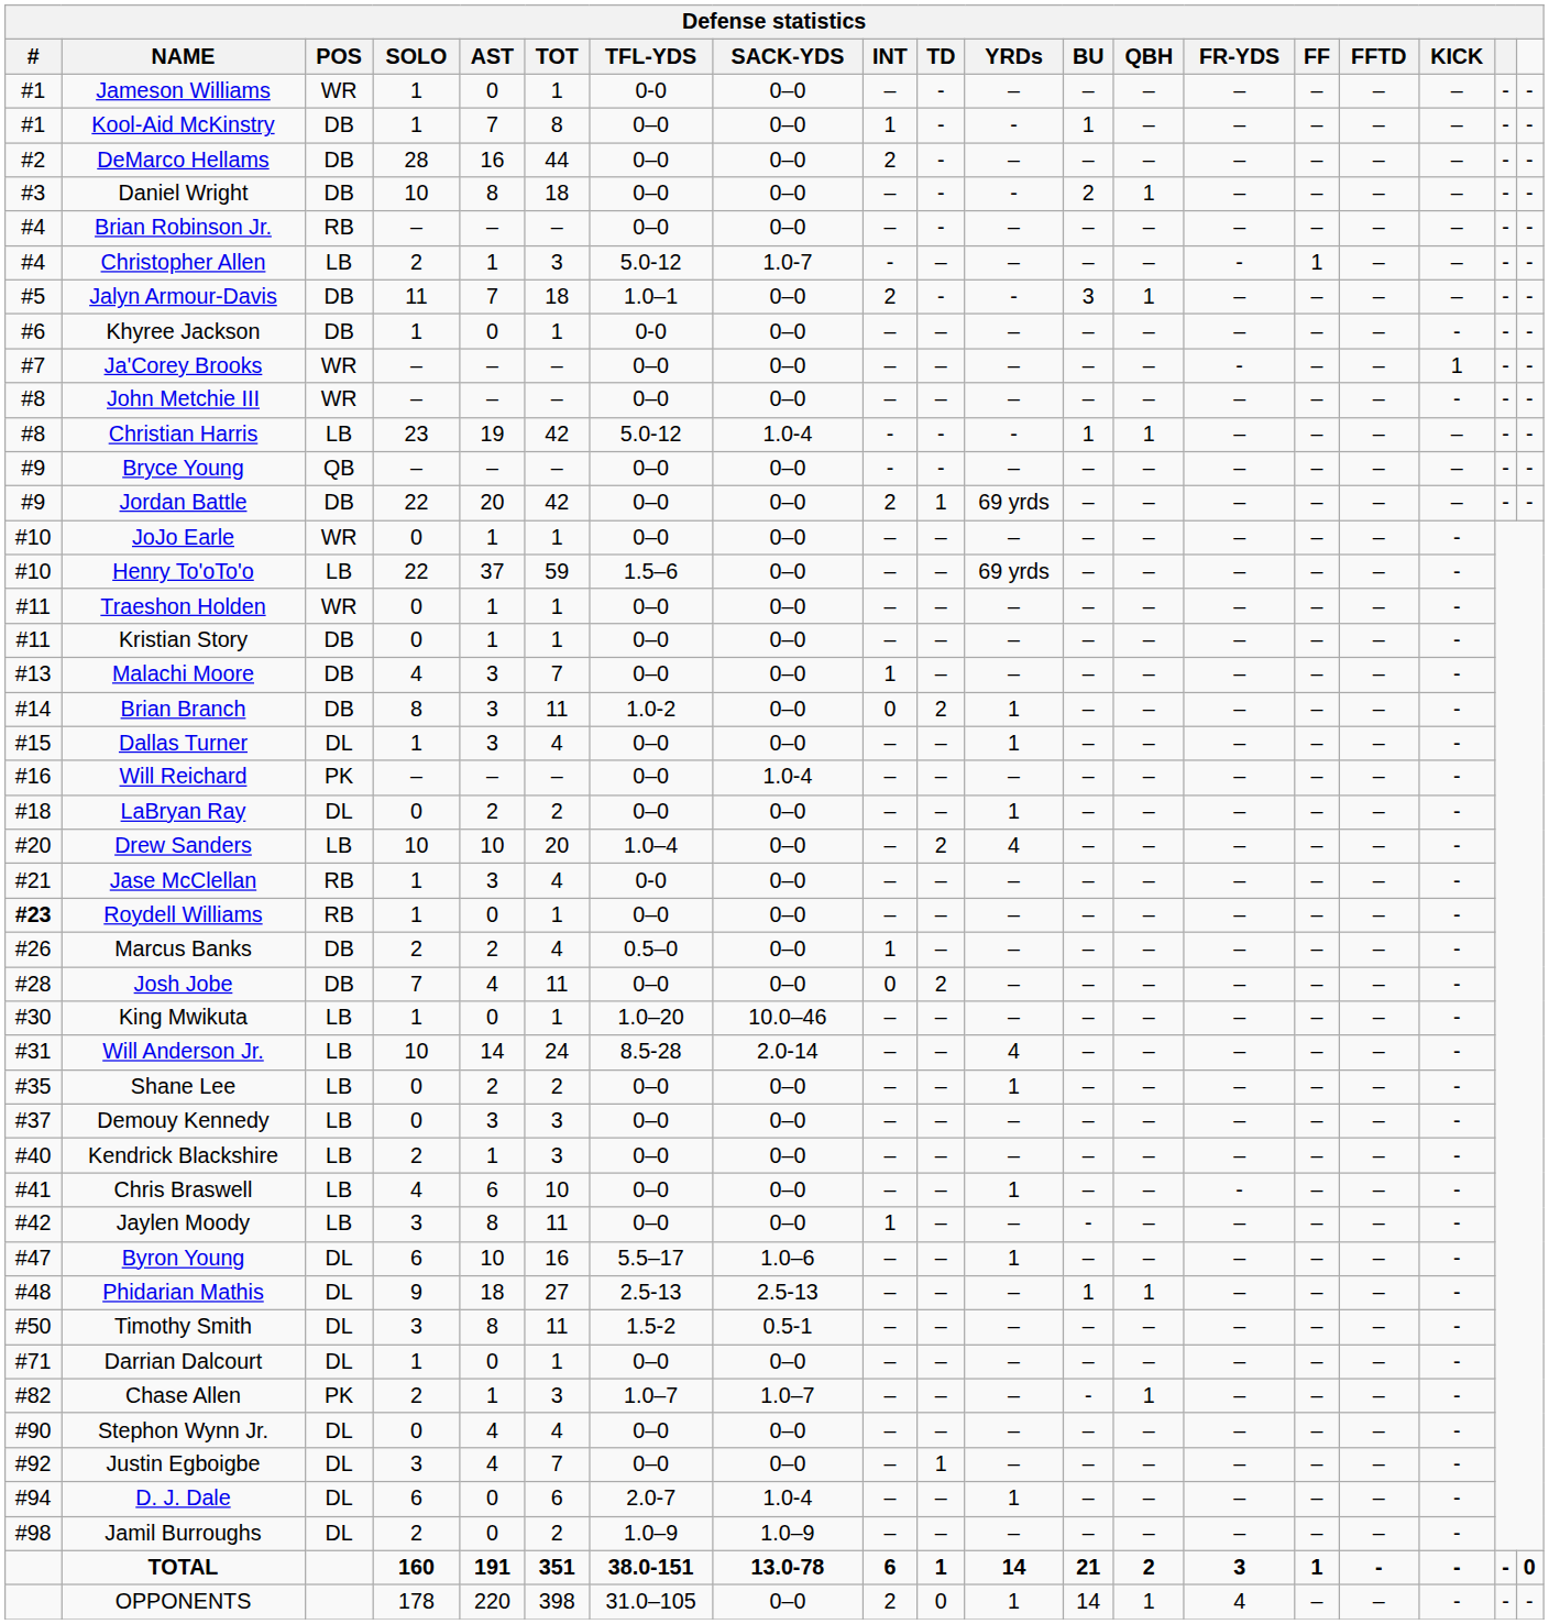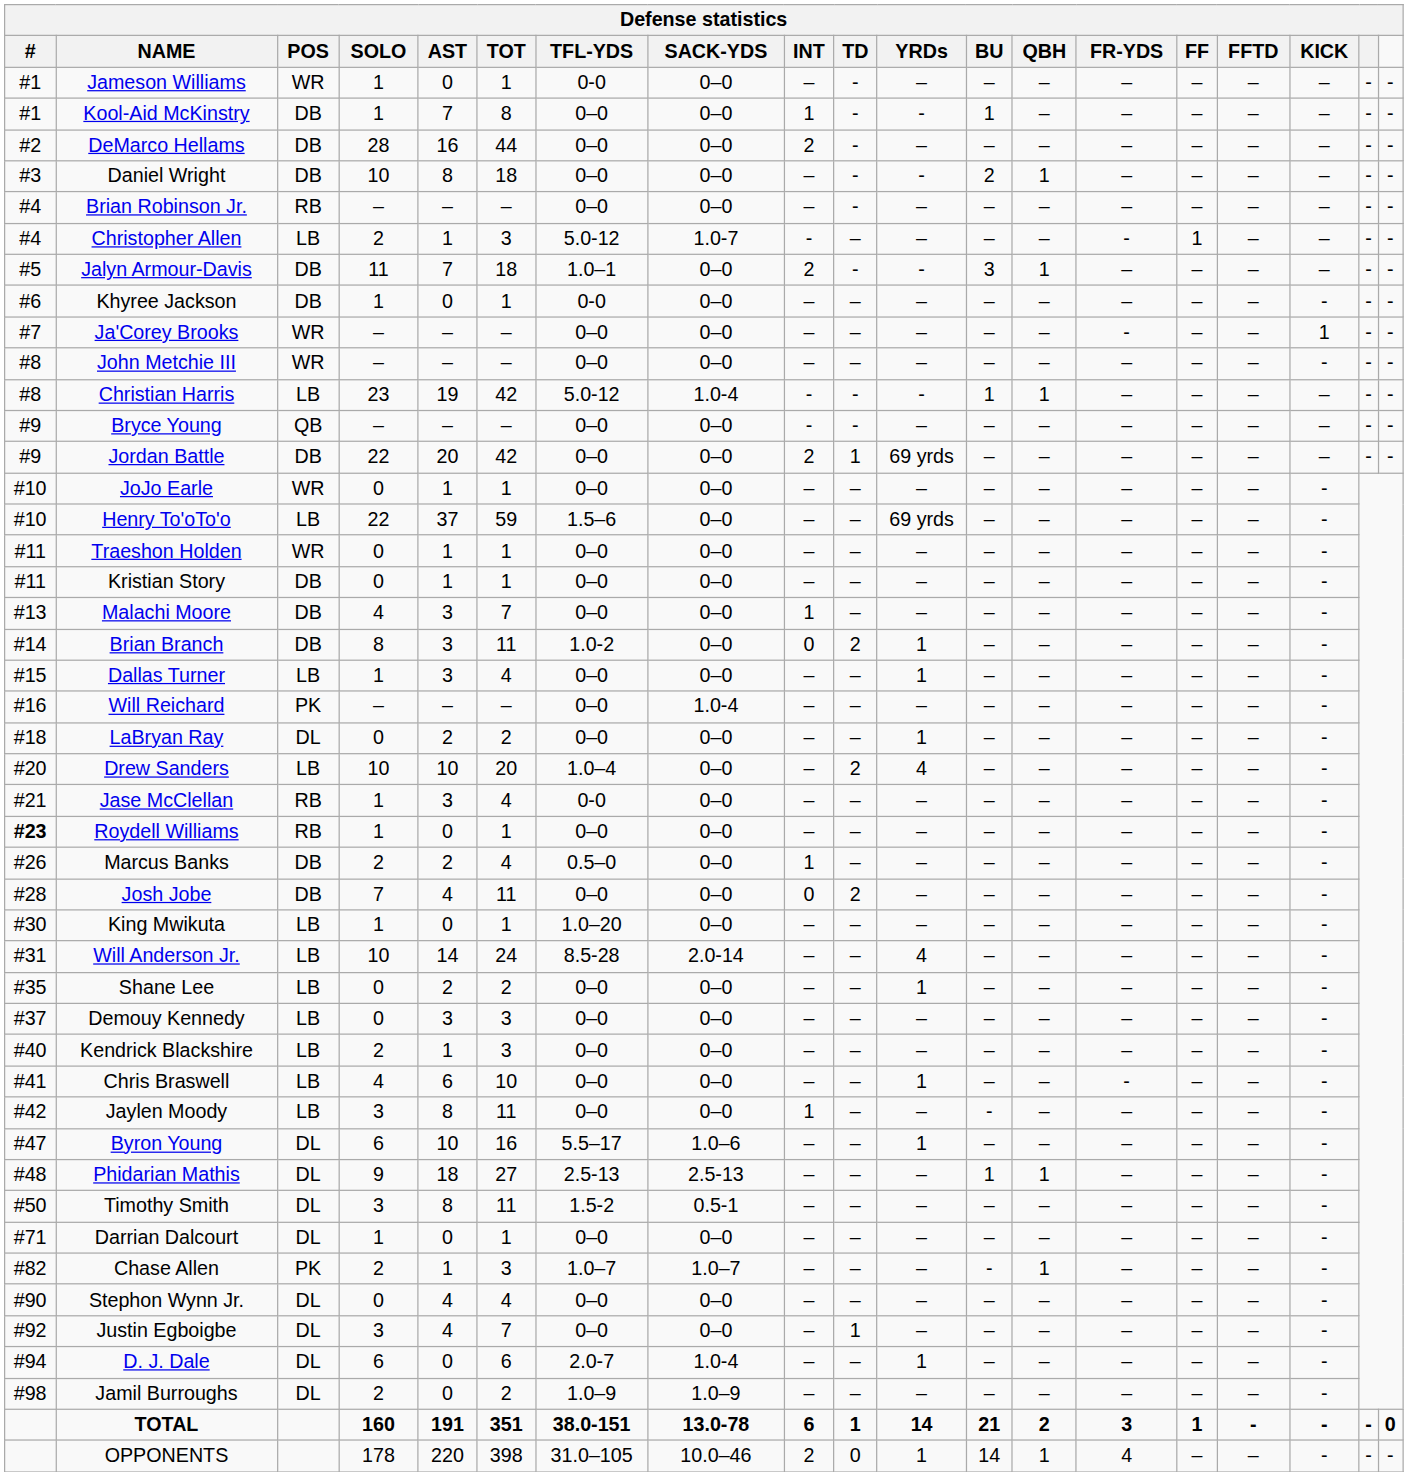Dallas Turner | POS: DL -> LB
King Mwikuta | SACK-YDS: 10.0–46 -> 0–0
OPPONENTS | SACK-YDS: 0–0 -> 10.0–46
